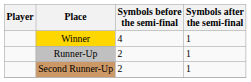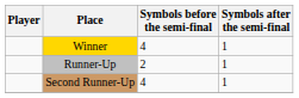Second Runner-Up | Symbols before the semi-final: 2 -> 4
